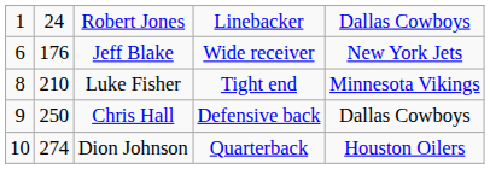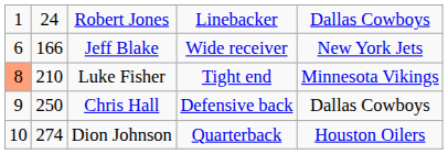Jeff Blake | column 2: 176 -> 166
Luke Fisher | column 1: no background -> lightsalmon background
